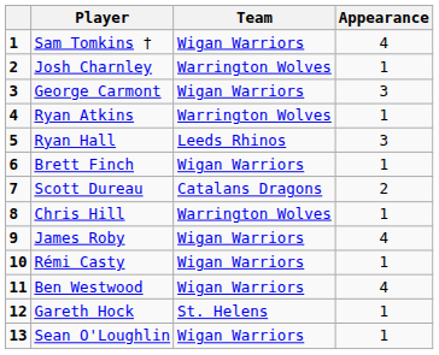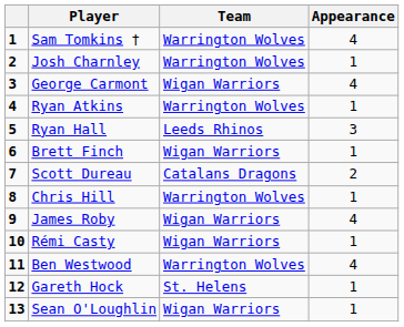Sam Tomkins † | Team: Wigan Warriors -> Warrington Wolves
George Carmont | Appearance: 3 -> 4
Ben Westwood | Team: Wigan Warriors -> Warrington Wolves
